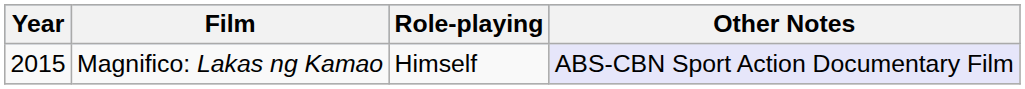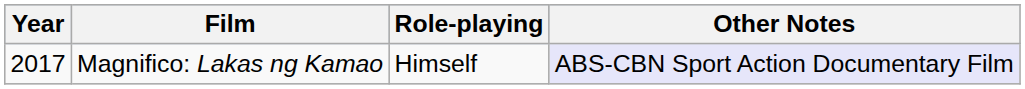Magnifico: Lakas ng Kamao | Year: 2015 -> 2017
